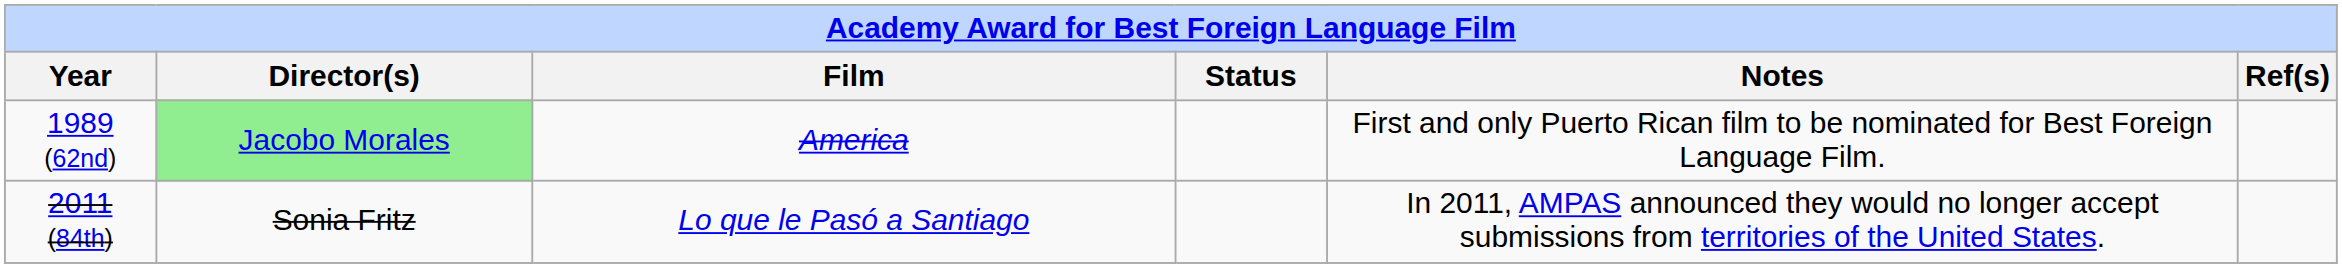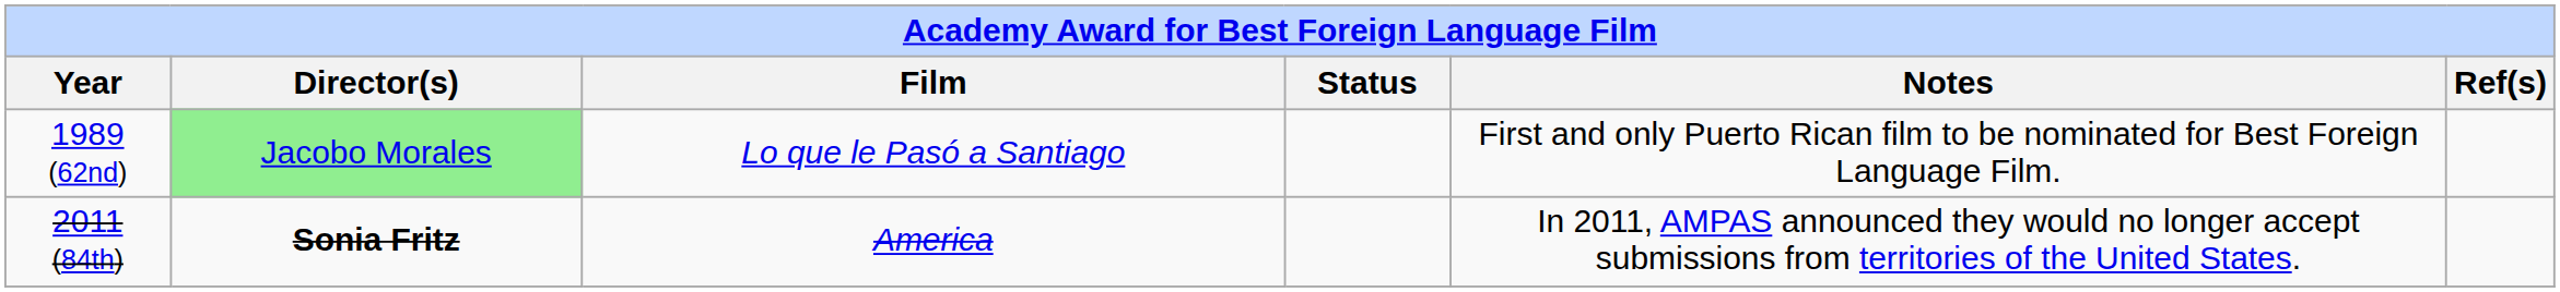1989 (62nd) | Film: America -> Lo que le Pasó a Santiago
2011 (84th) | Director(s): normal -> bold
2011 (84th) | Film: Lo que le Pasó a Santiago -> America
